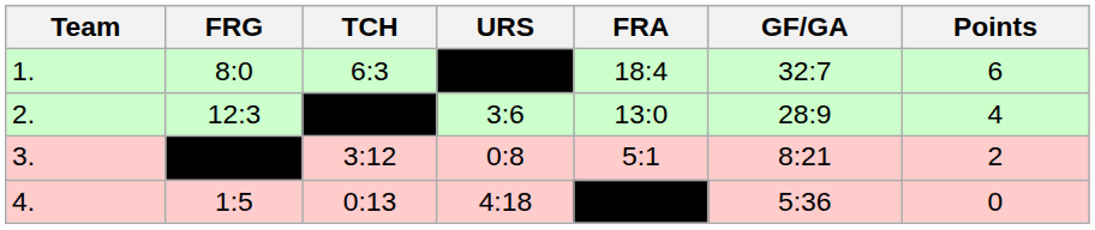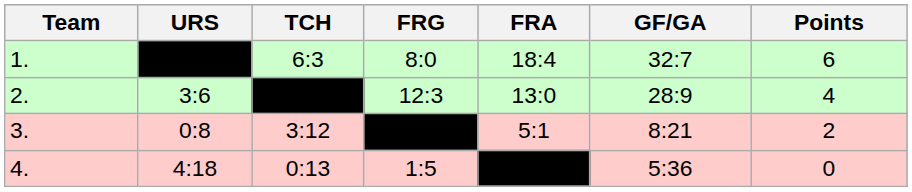columns swapped: URS <-> FRG
